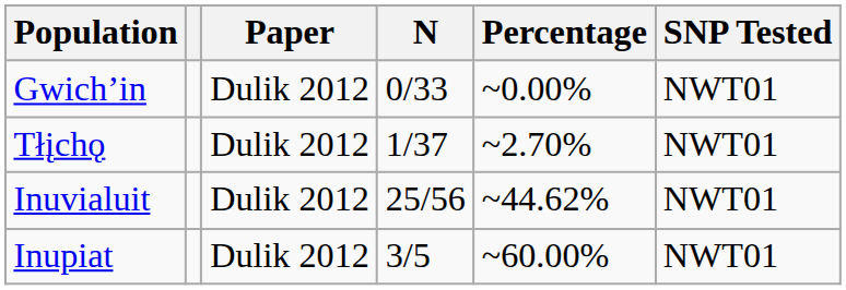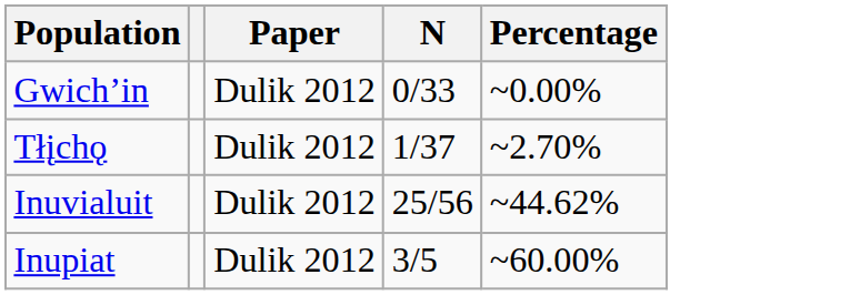- column: SNP Tested | NWT01 | NWT01 | NWT01 | NWT01
